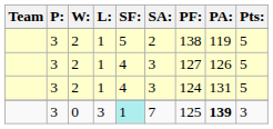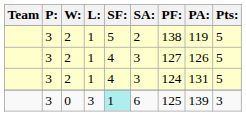0 | SA:: 7 -> 6
0 | PA:: bold -> normal
